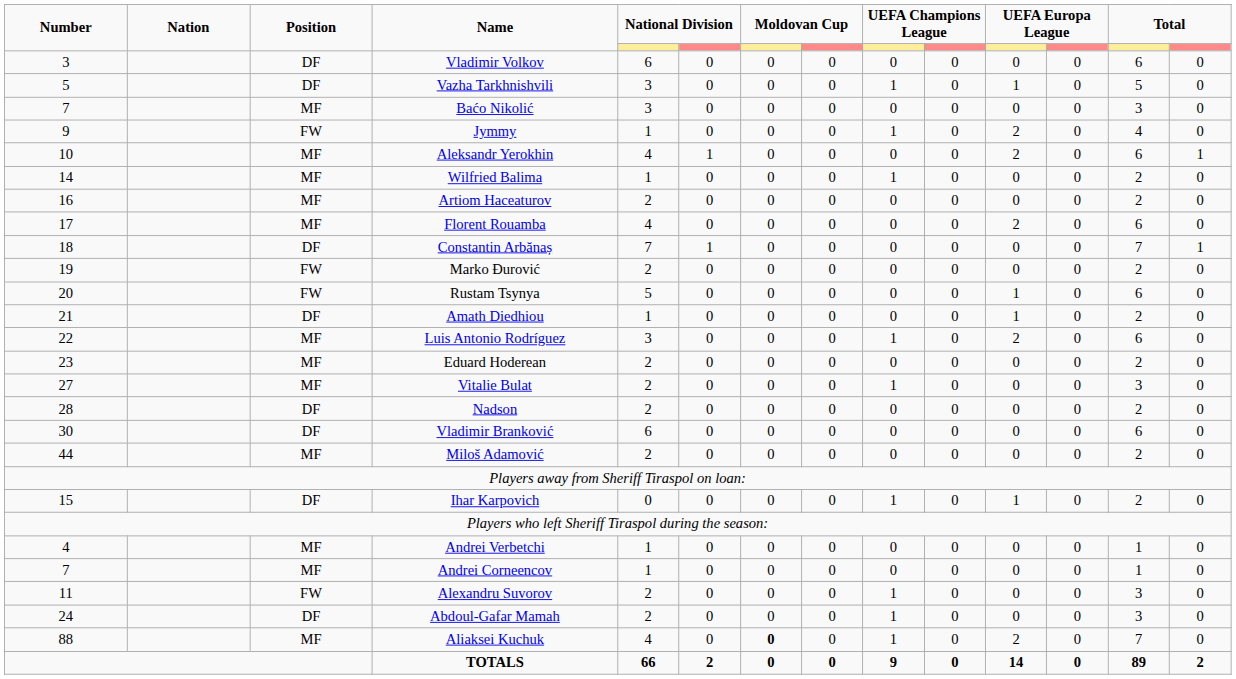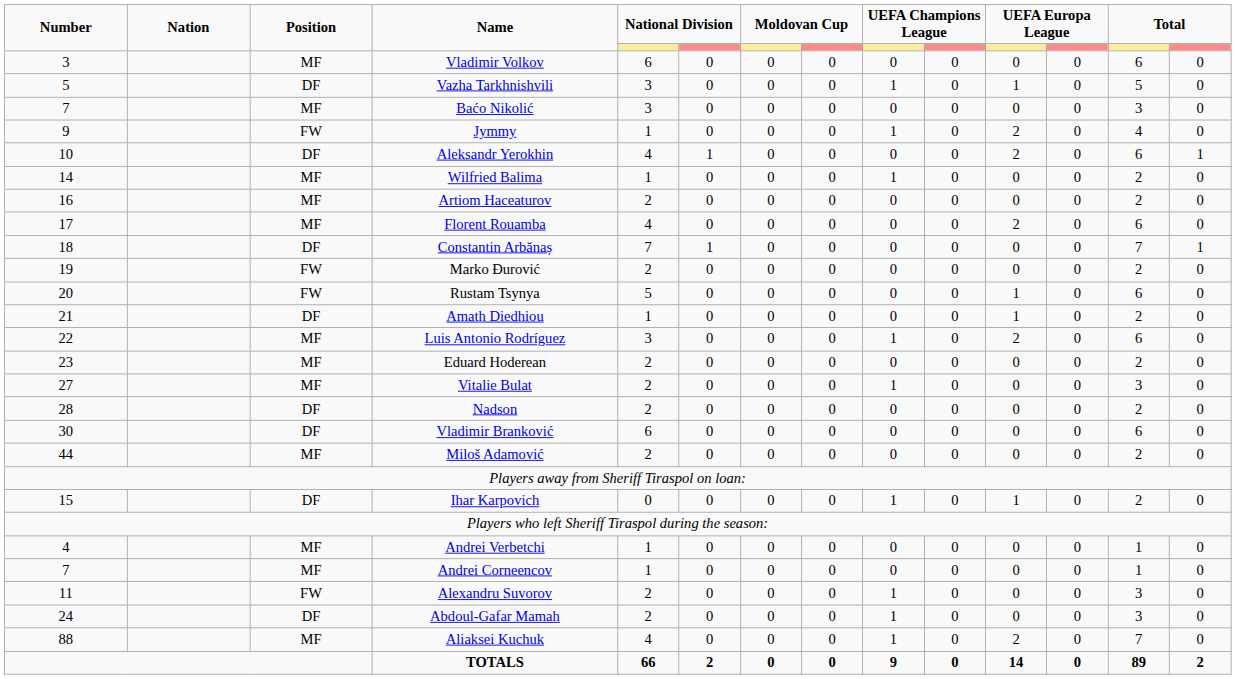Vladimir Volkov | Position: DF -> MF
Aleksandr Yerokhin | Position: MF -> DF
Aliaksei Kuchuk | column 7: bold -> normal
